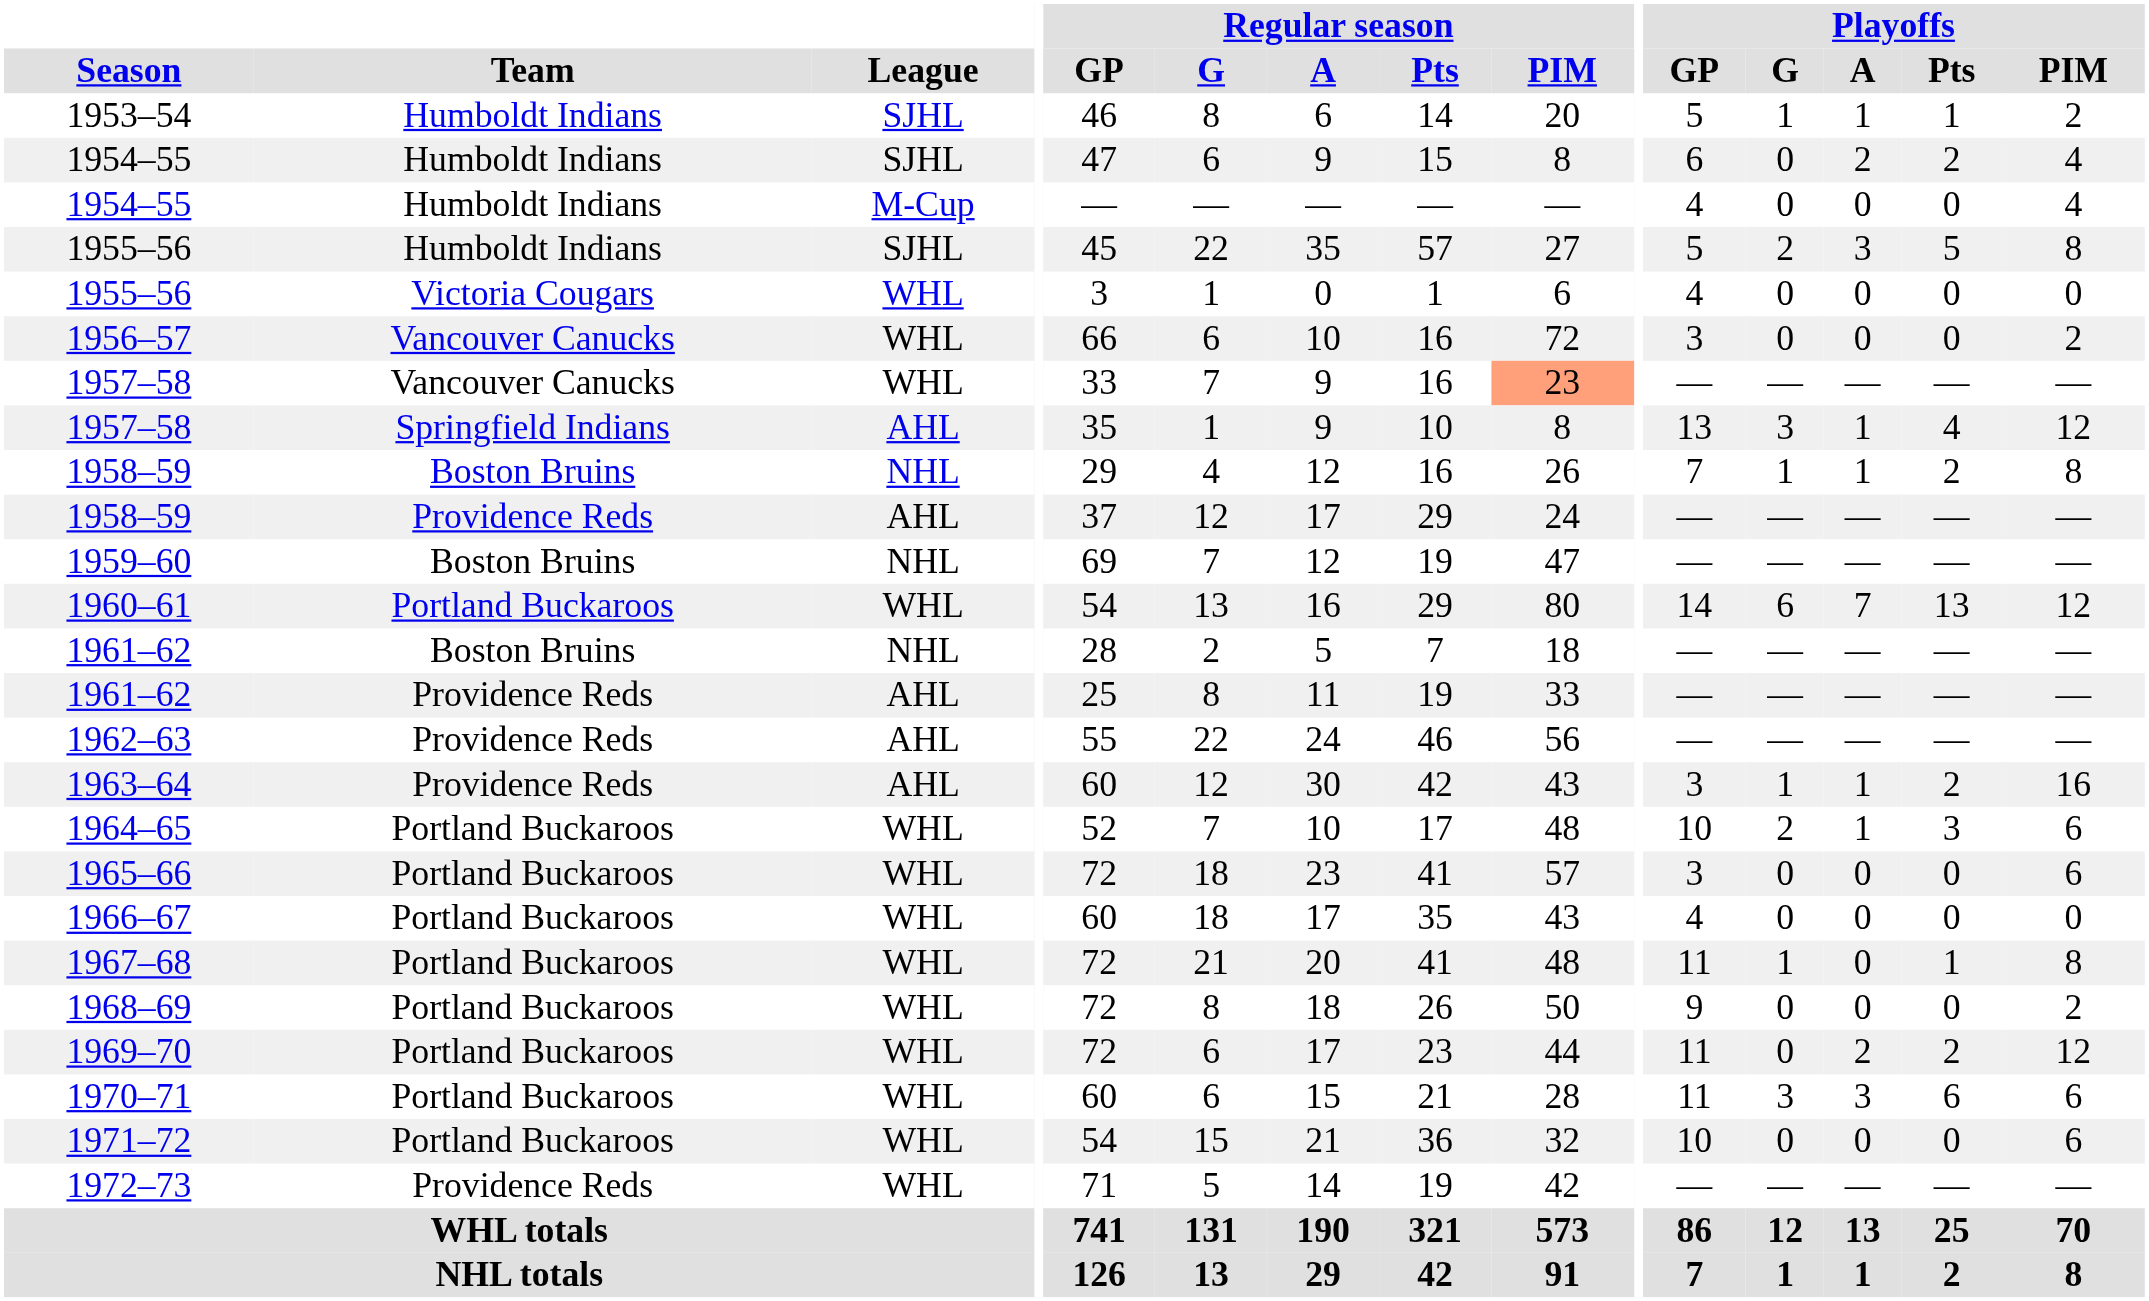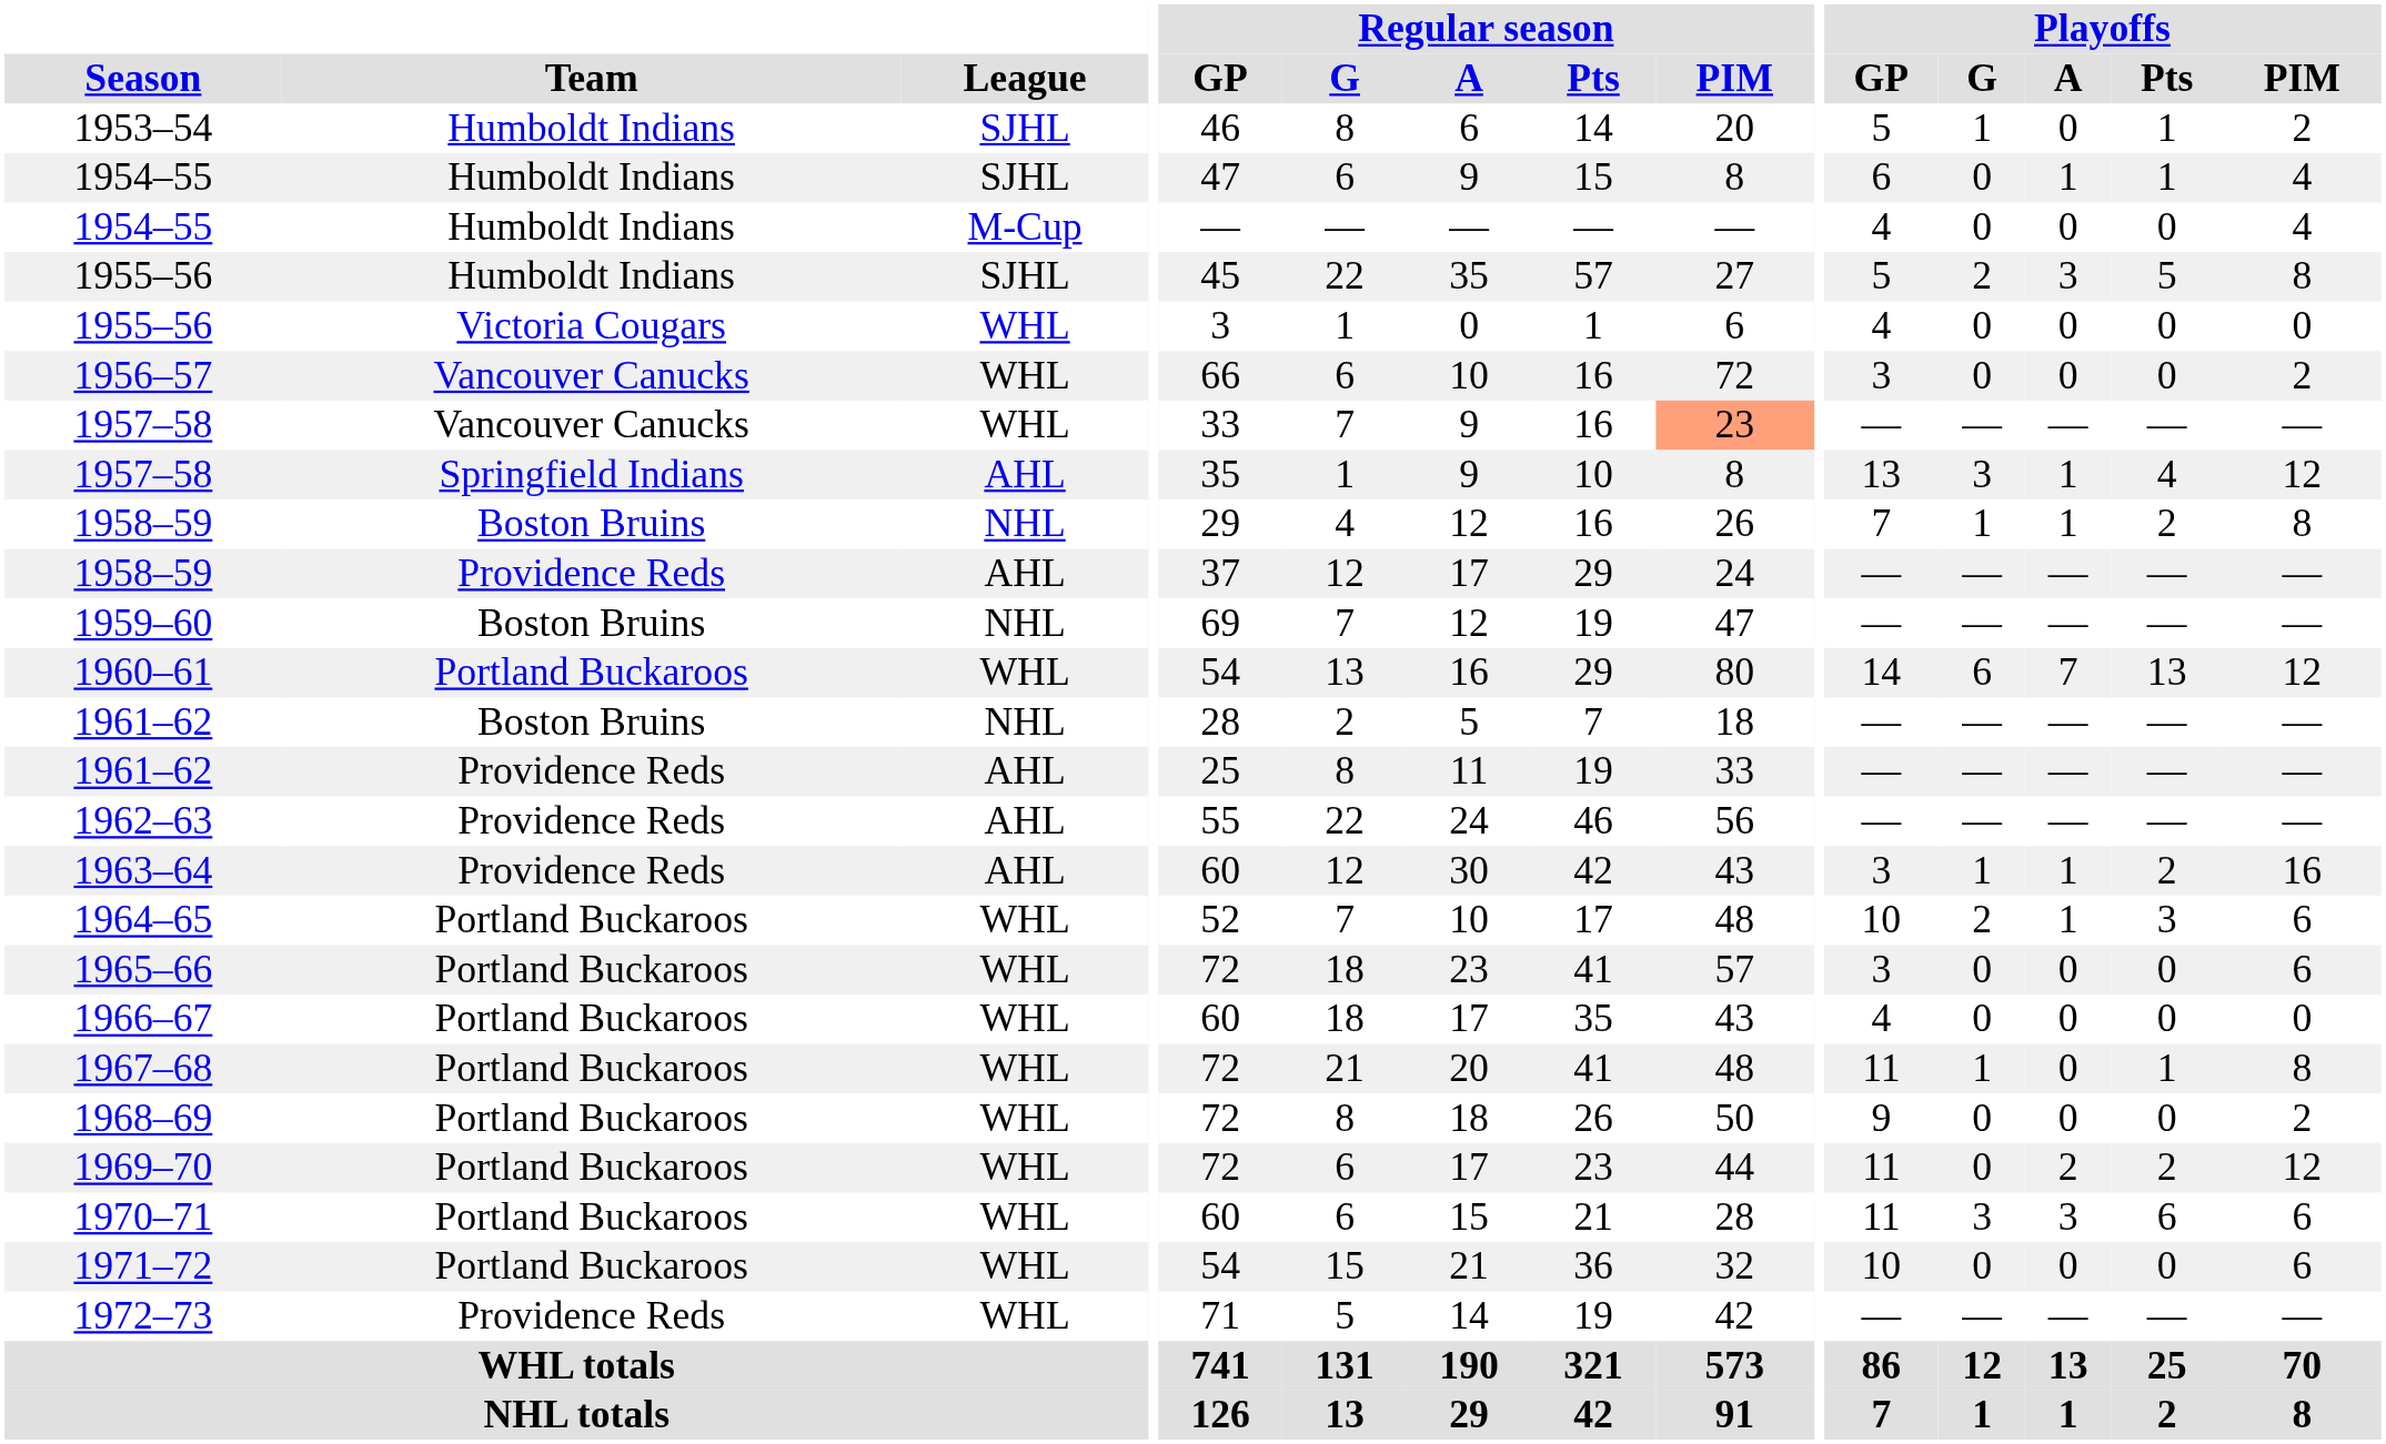1953–54 | Playoffs / A: 1 -> 0
1954–55 / SJHL | Playoffs / A: 2 -> 1
1954–55 / SJHL | Playoffs / Pts: 2 -> 1
